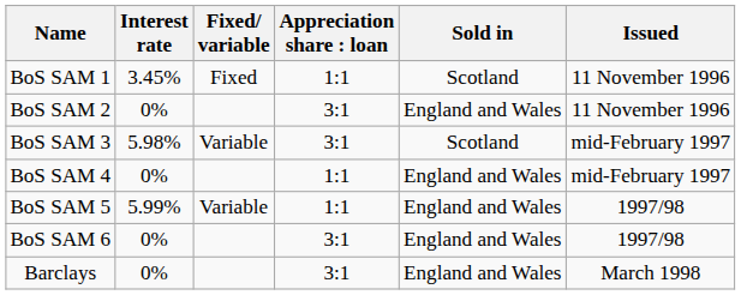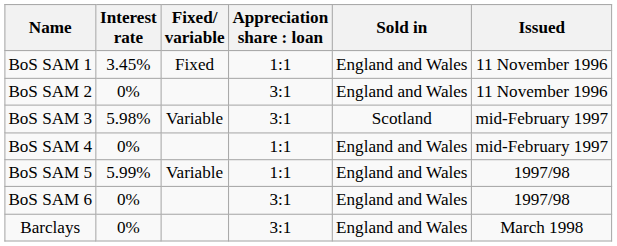BoS SAM 1 | Sold in: Scotland -> England and Wales
